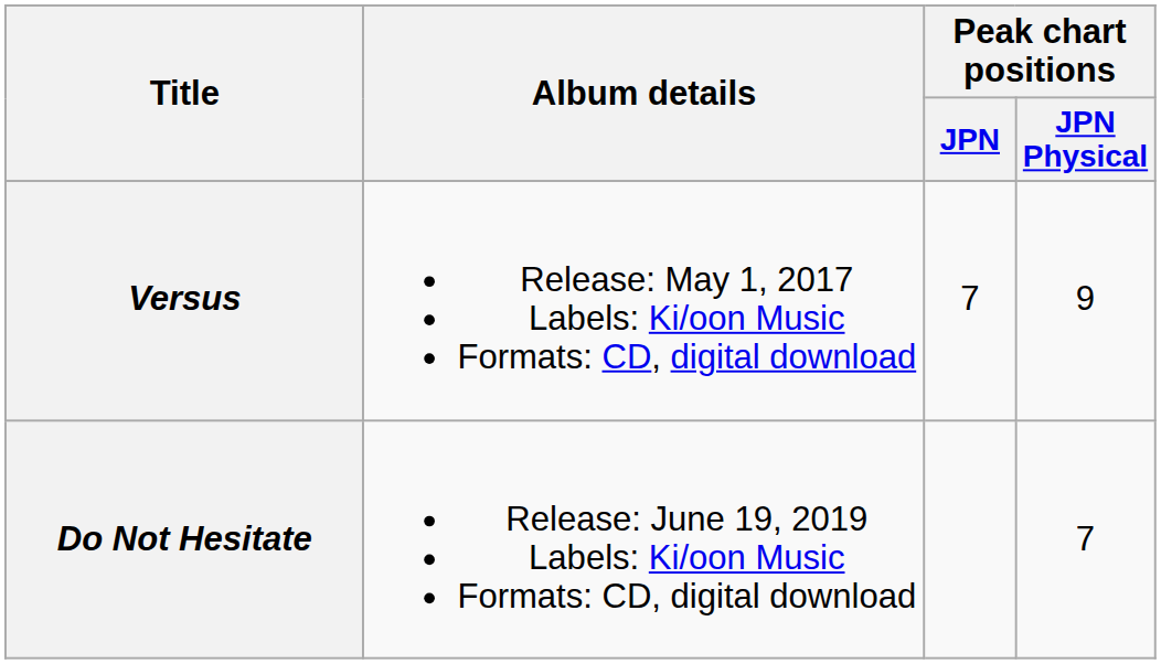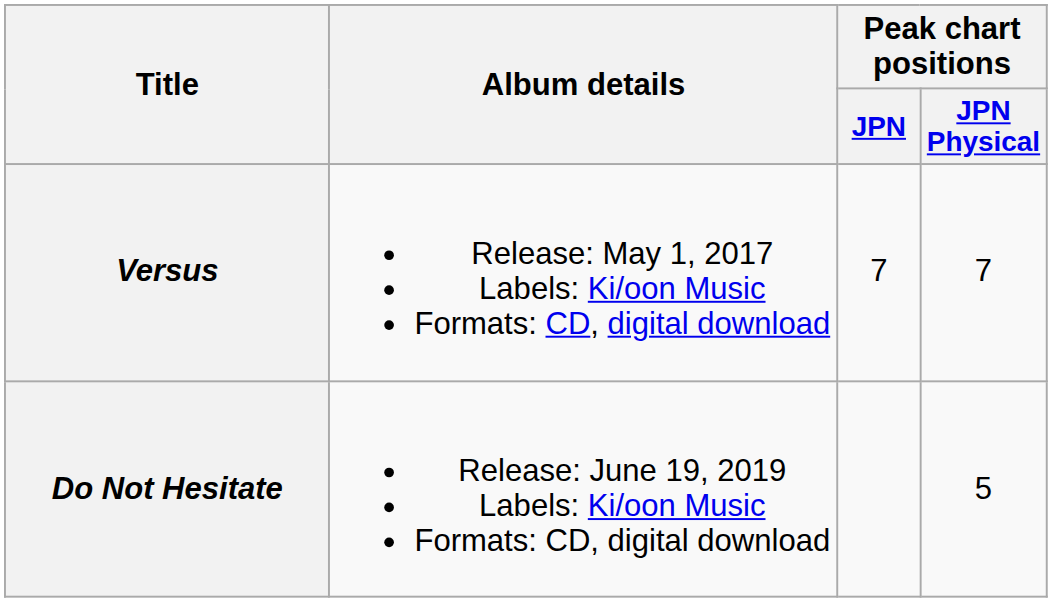Versus | Peak chart positions / JPN Physical: 9 -> 7
Do Not Hesitate | Peak chart positions / JPN Physical: 7 -> 5
